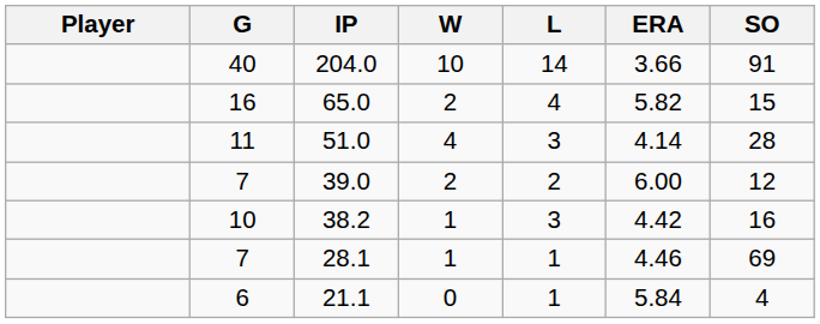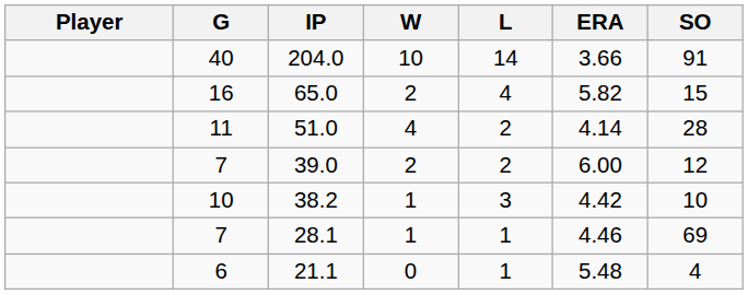51.0 | L: 3 -> 2
38.2 | SO: 16 -> 10
21.1 | ERA: 5.84 -> 5.48
